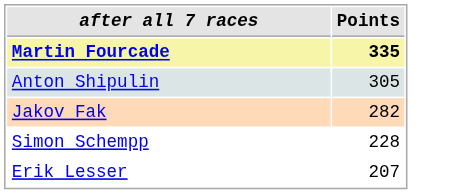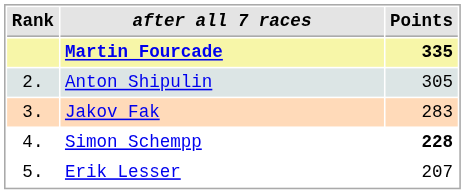+ column: Rank | 2. | 3. | 4. | 5.
Jakov Fak | Points: 282 -> 283
Simon Schempp | Points: normal -> bold
